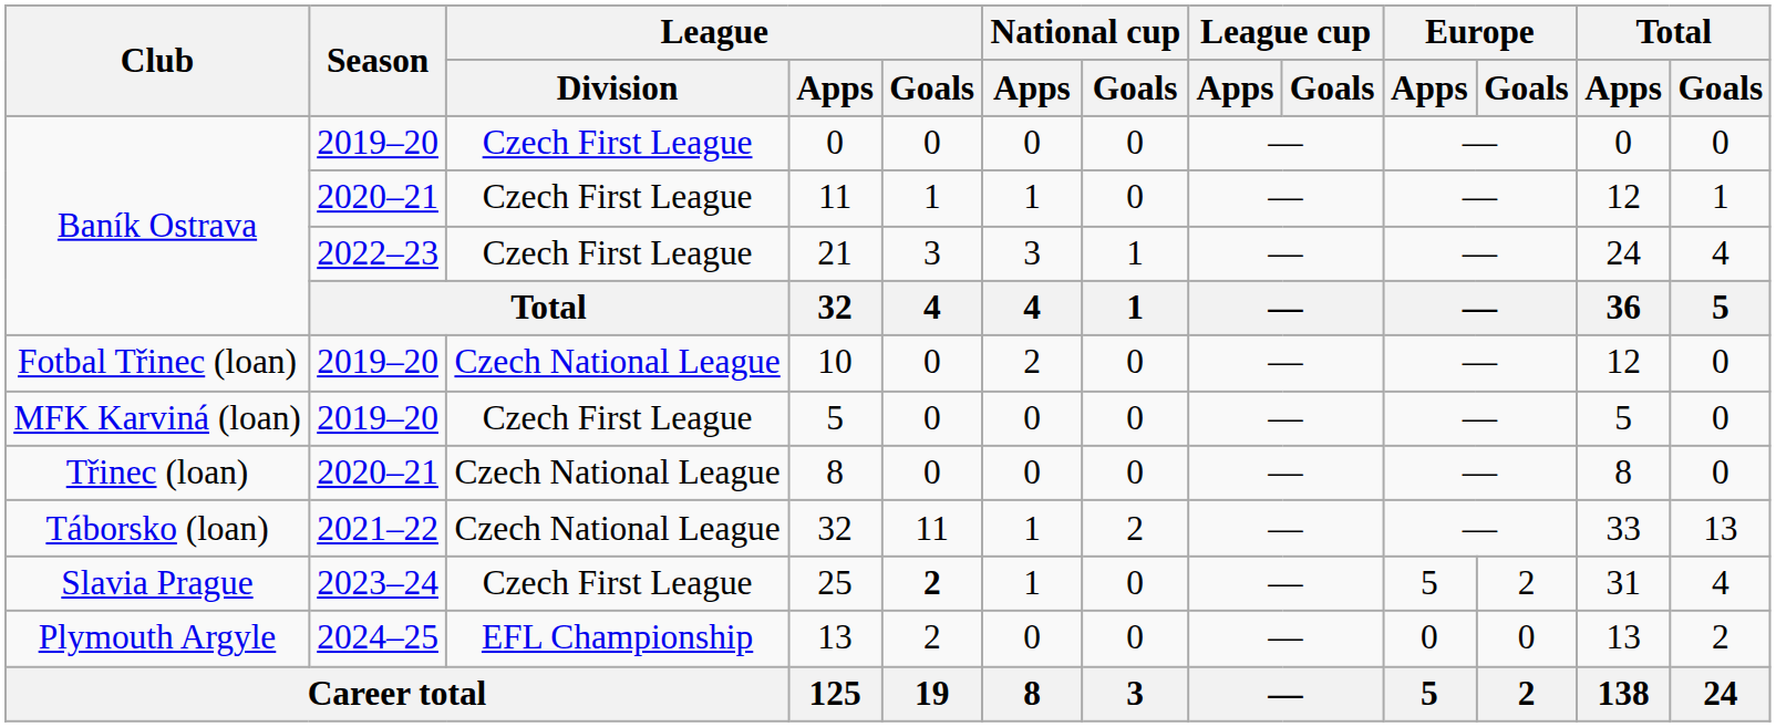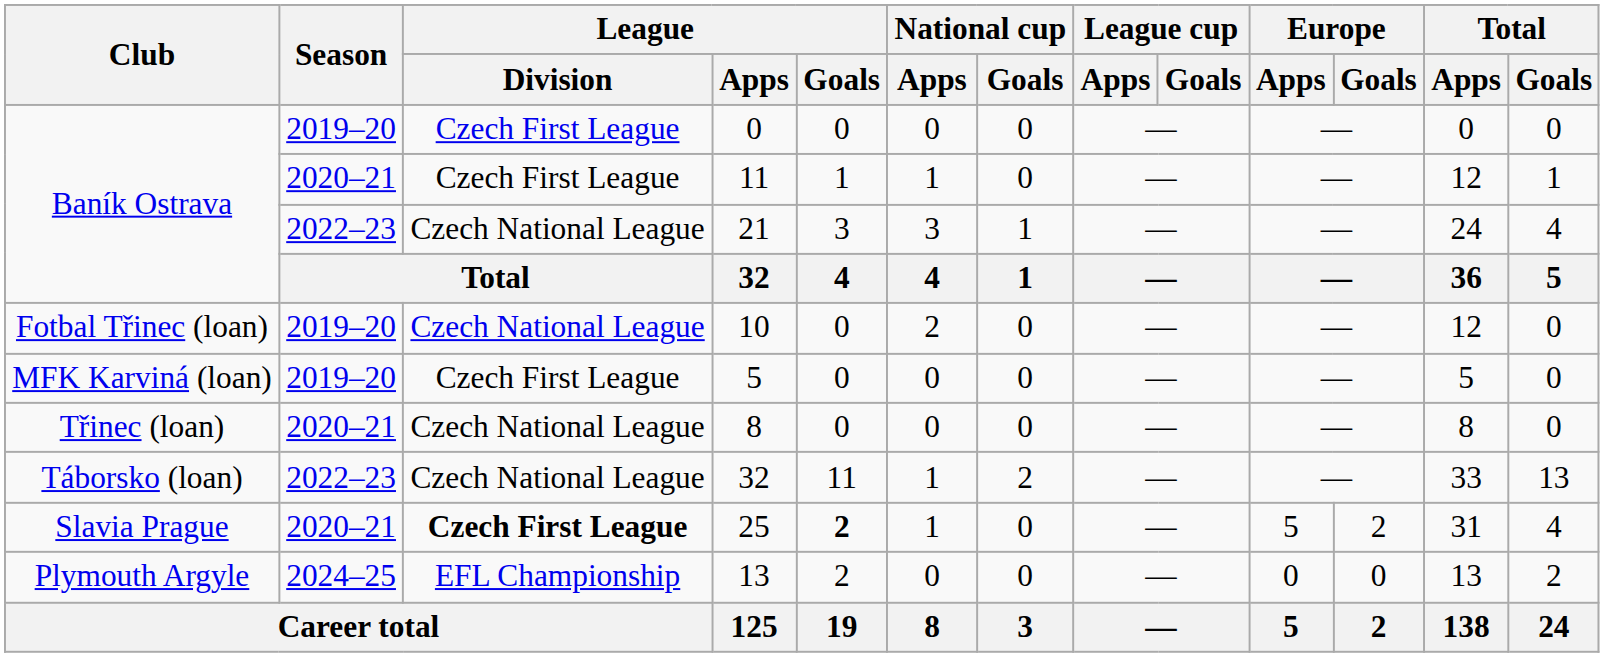21 | League / Division: Czech First League -> Czech National League
Táborsko (loan) / 32 | Season: 2021–22 -> 2022–23
25 | Season: 2023–24 -> 2020–21
25 | League / Division: normal -> bold
